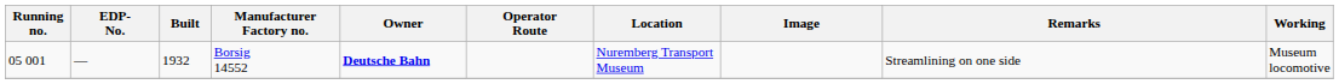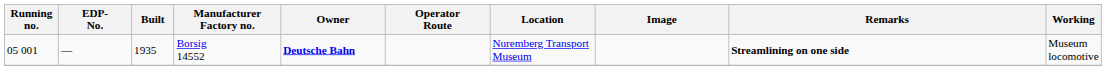Borsig 14552 | Built: 1932 -> 1935
Borsig 14552 | Remarks: normal -> bold
